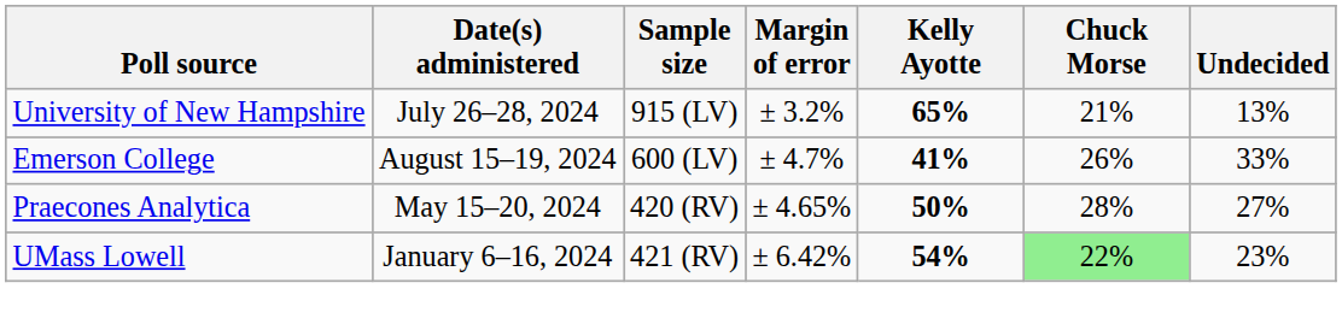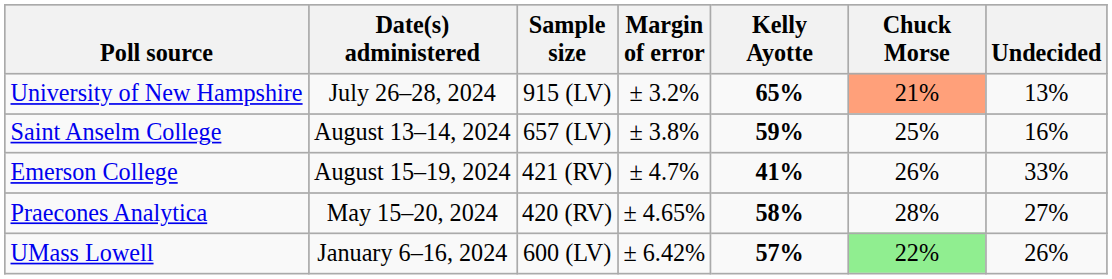University of New Hampshire | Chuck Morse: no background -> lightsalmon background
+ row: Saint Anselm College | August 13–14, 2024 | 657 (LV) | ± 3.8% | 59% | 25% | 16%
Emerson College | Sample size: 600 (LV) -> 421 (RV)
Praecones Analytica | Kelly Ayotte: 50% -> 58%
UMass Lowell | Sample size: 421 (RV) -> 600 (LV)
UMass Lowell | Kelly Ayotte: 54% -> 57%
UMass Lowell | Undecided: 23% -> 26%
